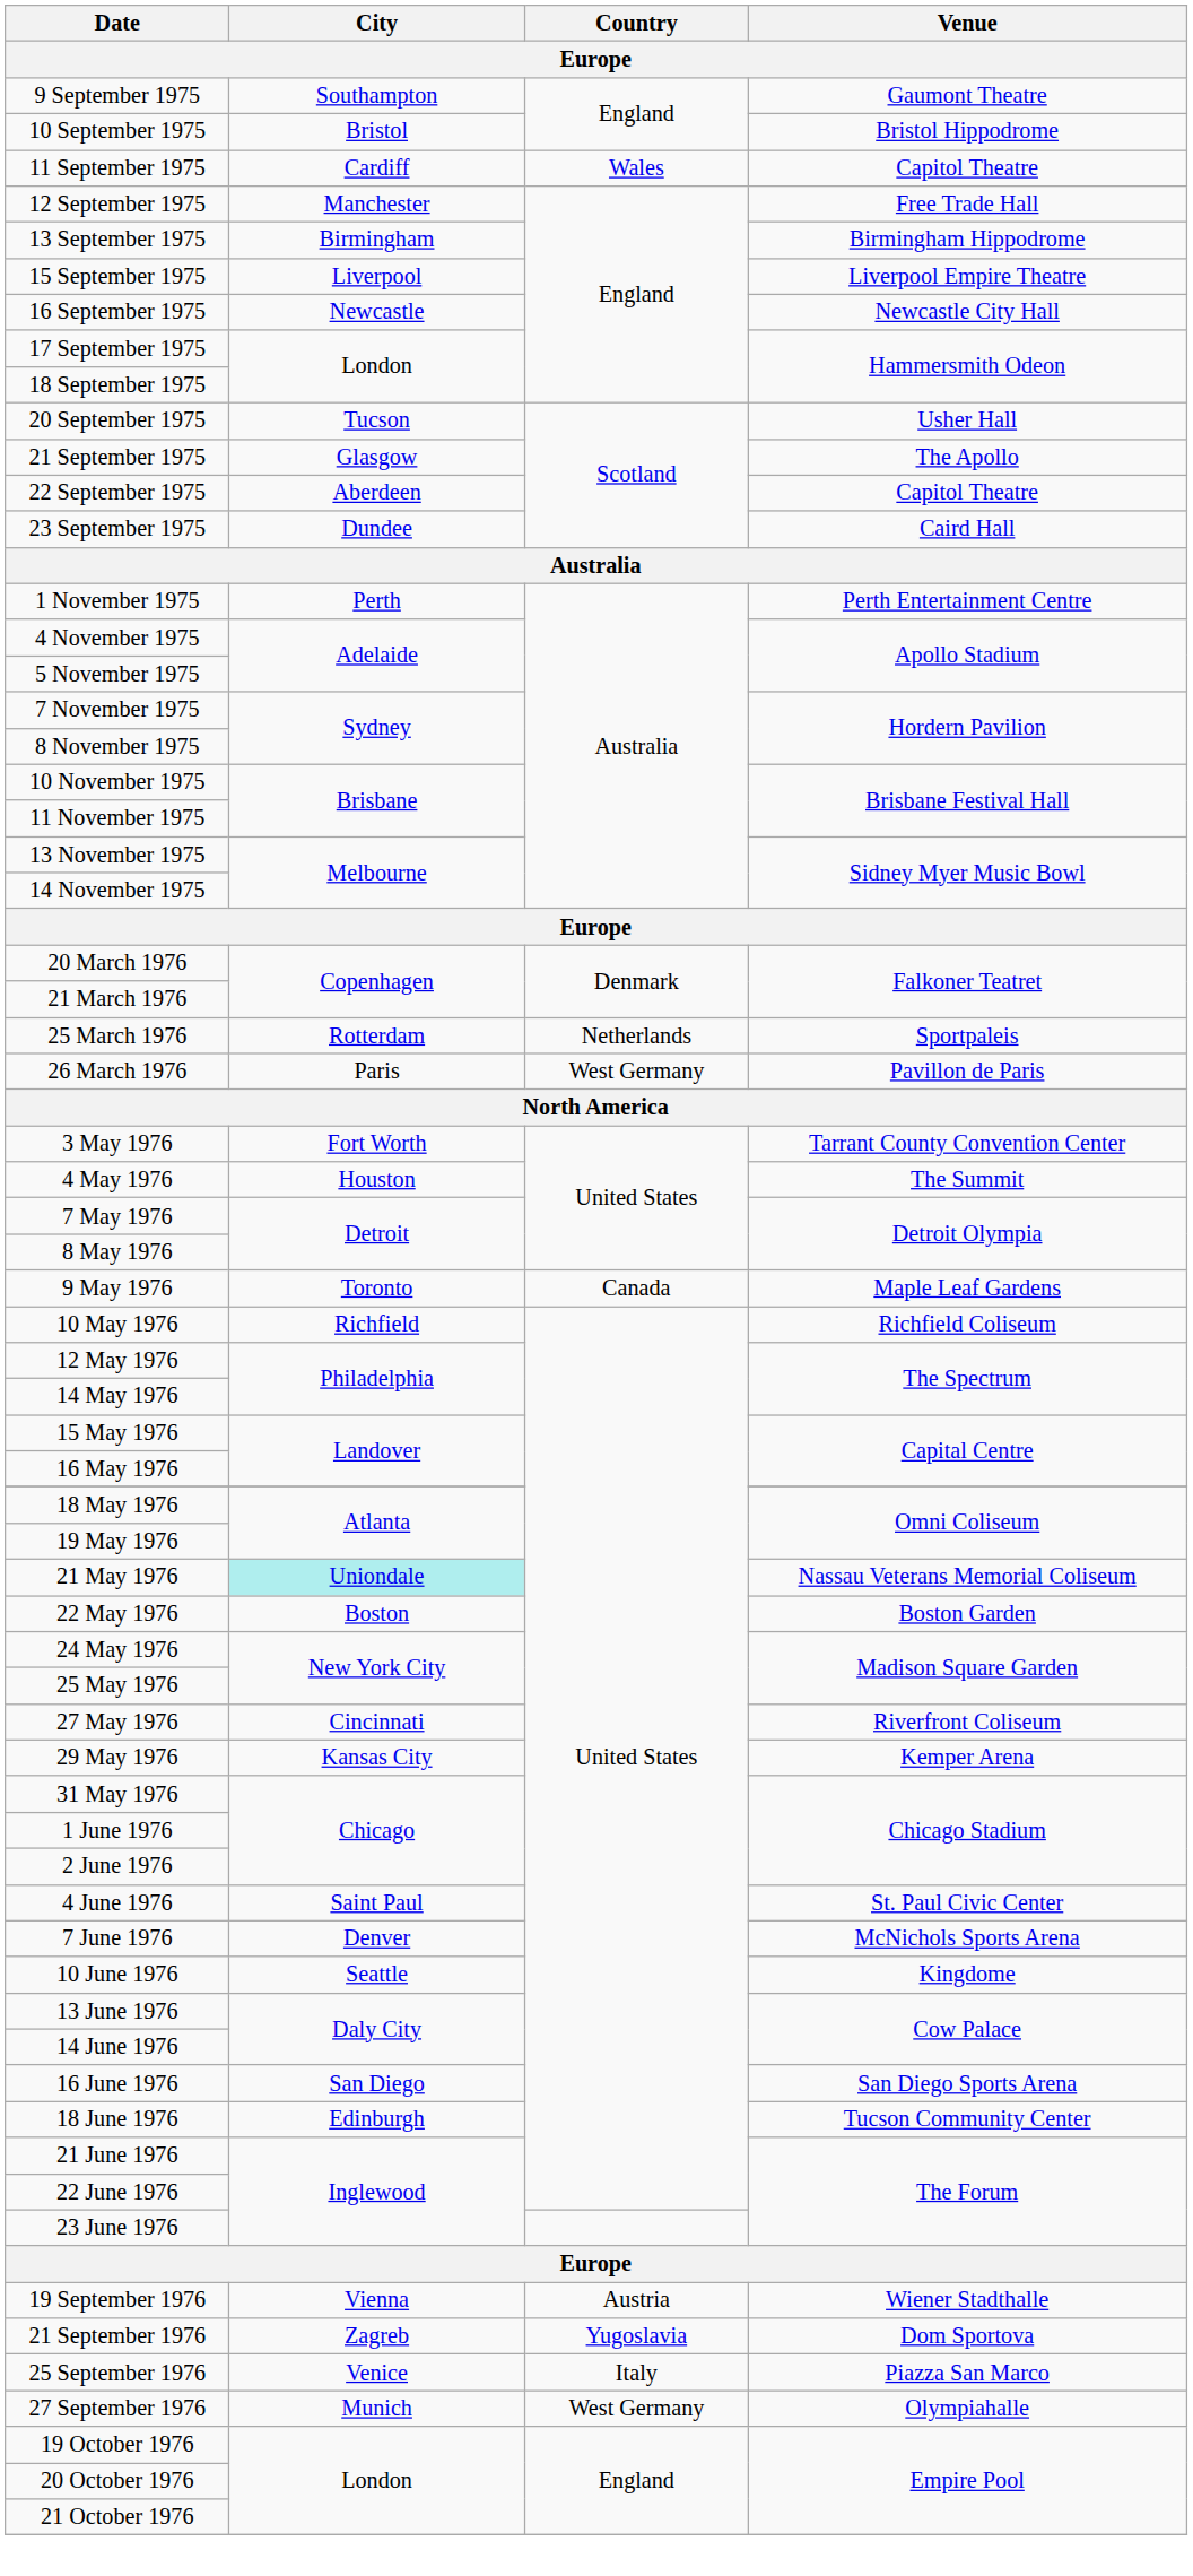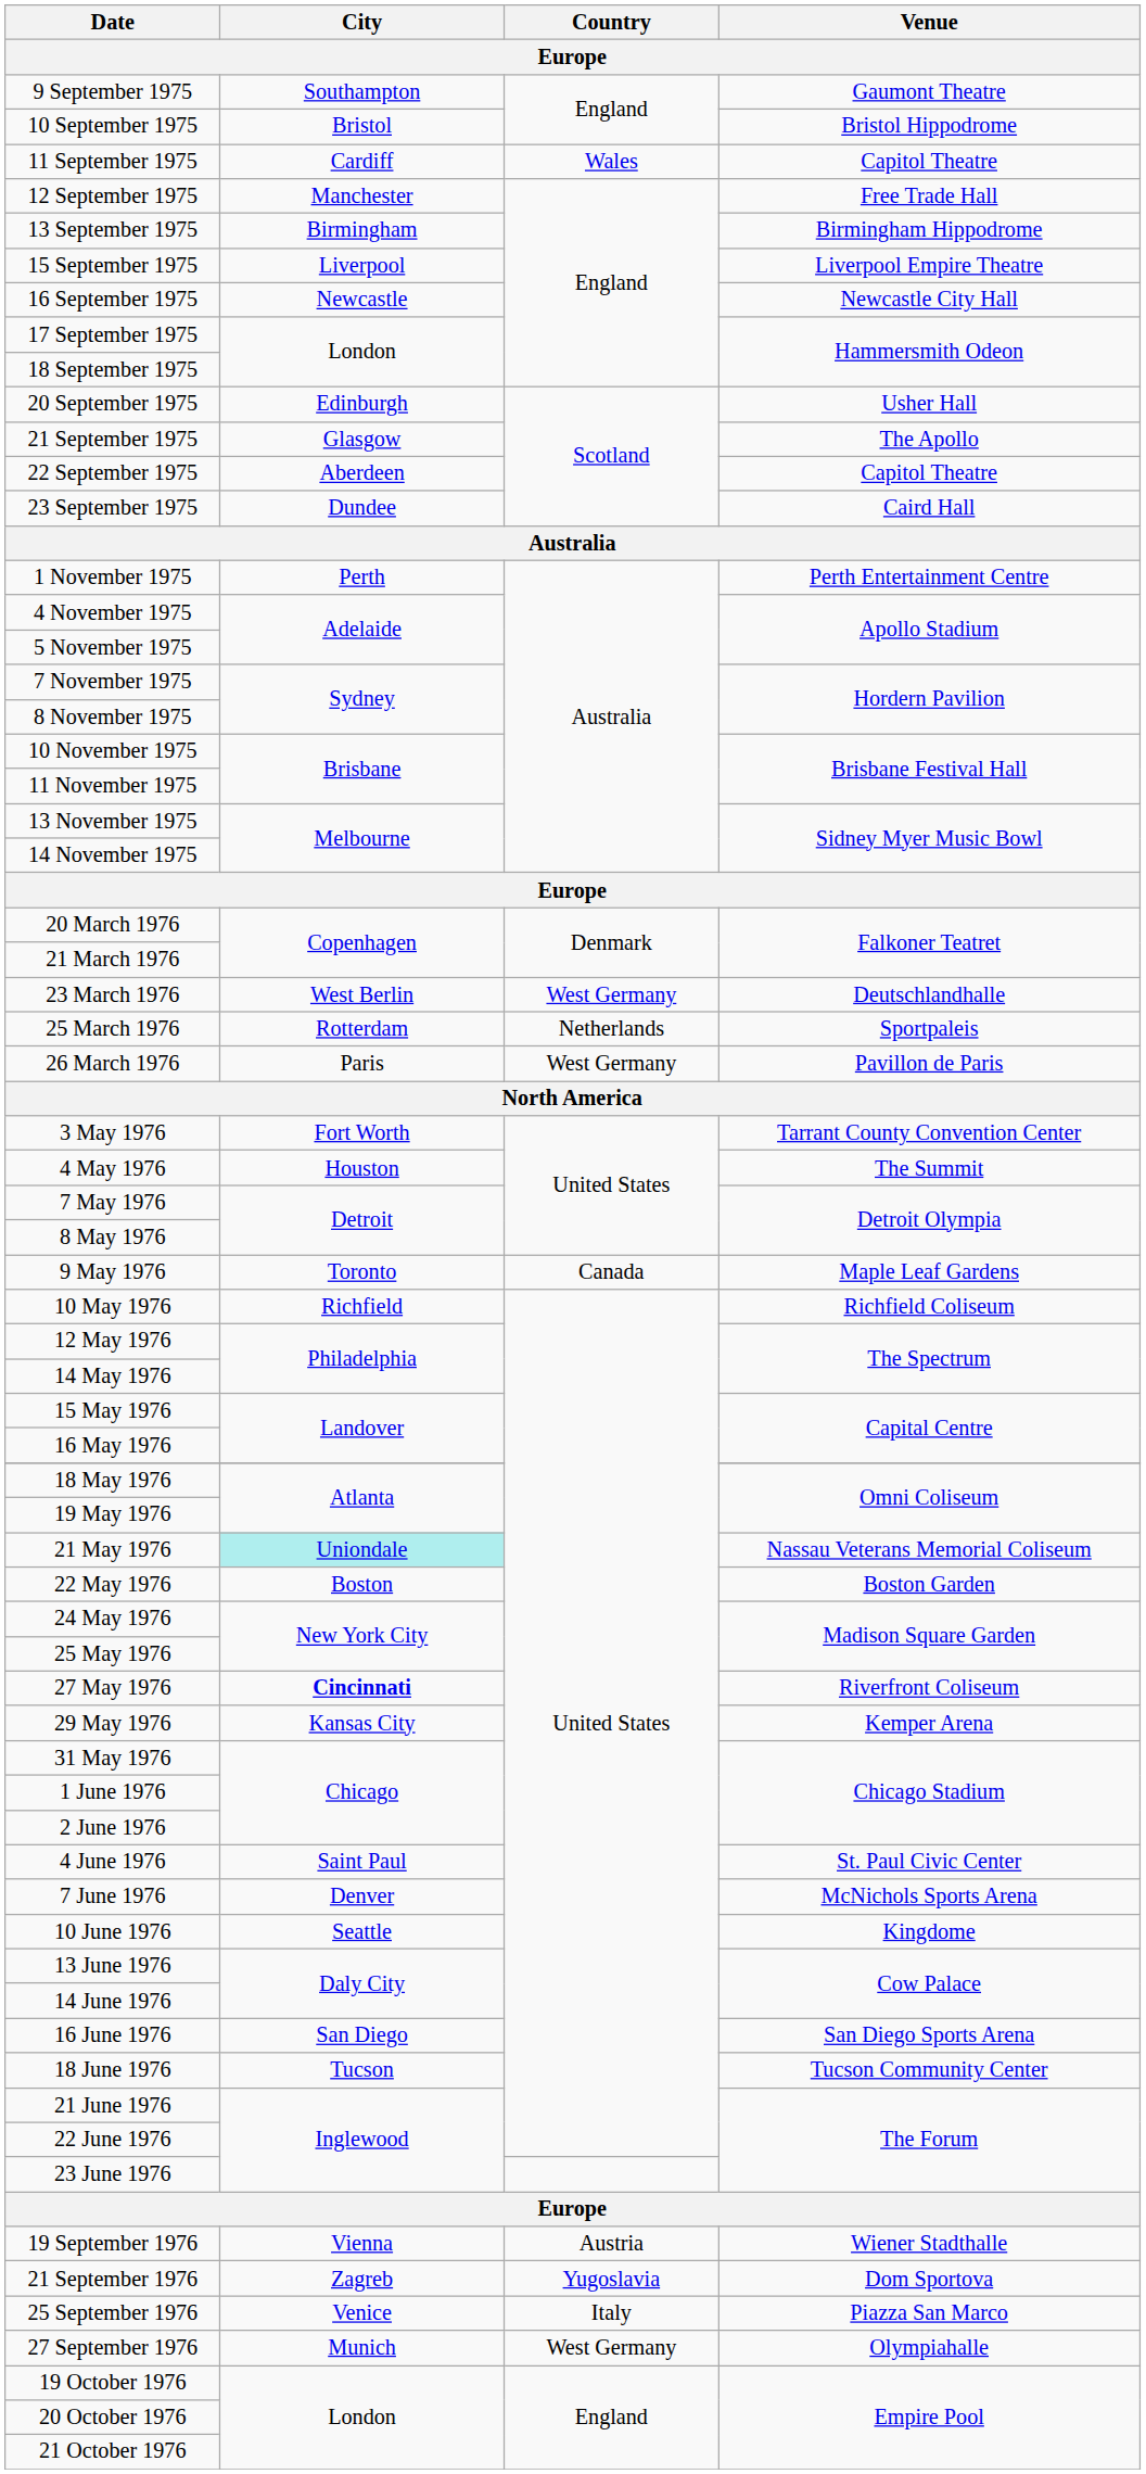20 September 1975 | City: Tucson -> Edinburgh
+ row: 23 March 1976 | West Berlin | West Germany | Deutschlandhalle
27 May 1976 | City: normal -> bold
18 June 1976 | City: Edinburgh -> Tucson
